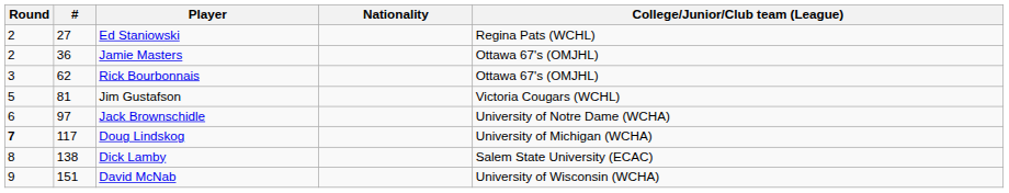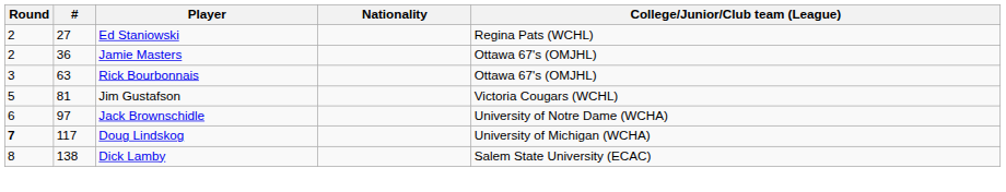Rick Bourbonnais | #: 62 -> 63
- row: 9 | 151 | David McNab | University of Wisconsin (WCHA)
